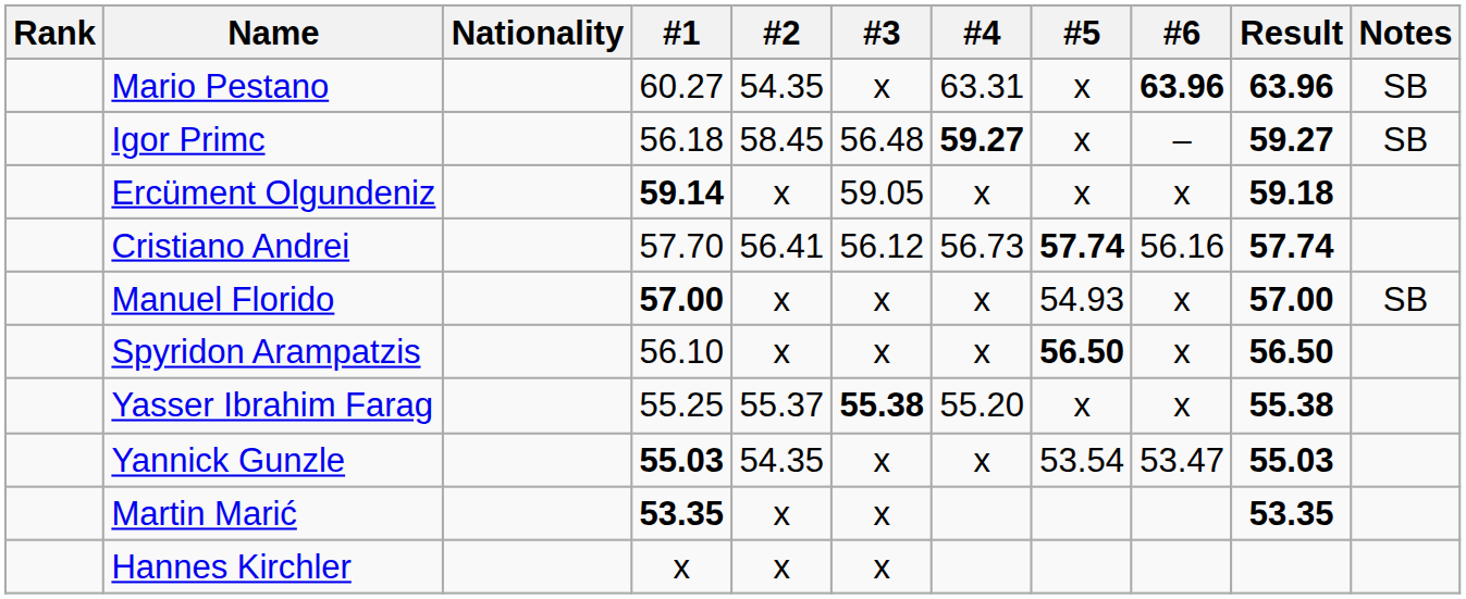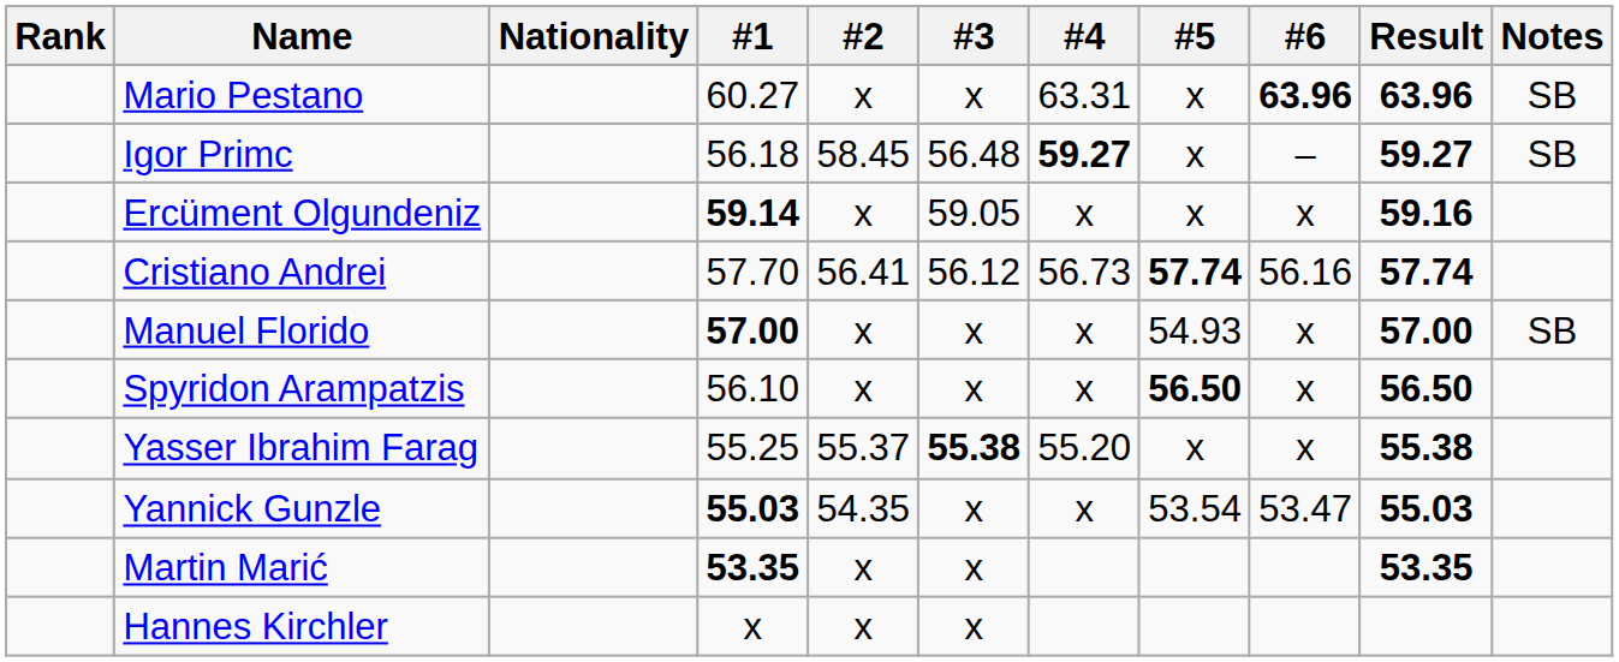Mario Pestano | #2: 54.35 -> x
Ercüment Olgundeniz | Result: 59.18 -> 59.16
